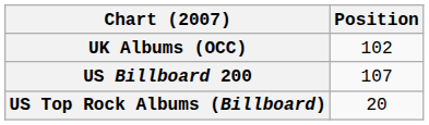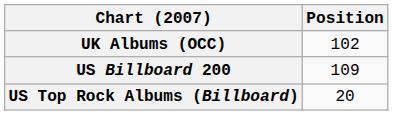US Billboard 200 | Position: 107 -> 109
